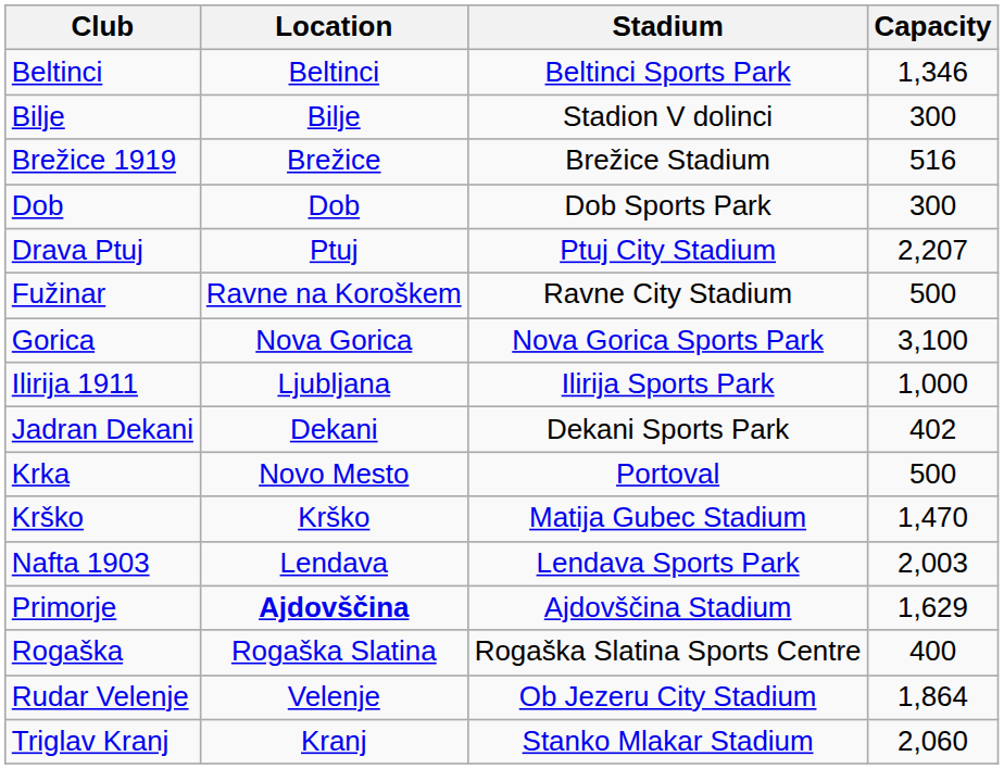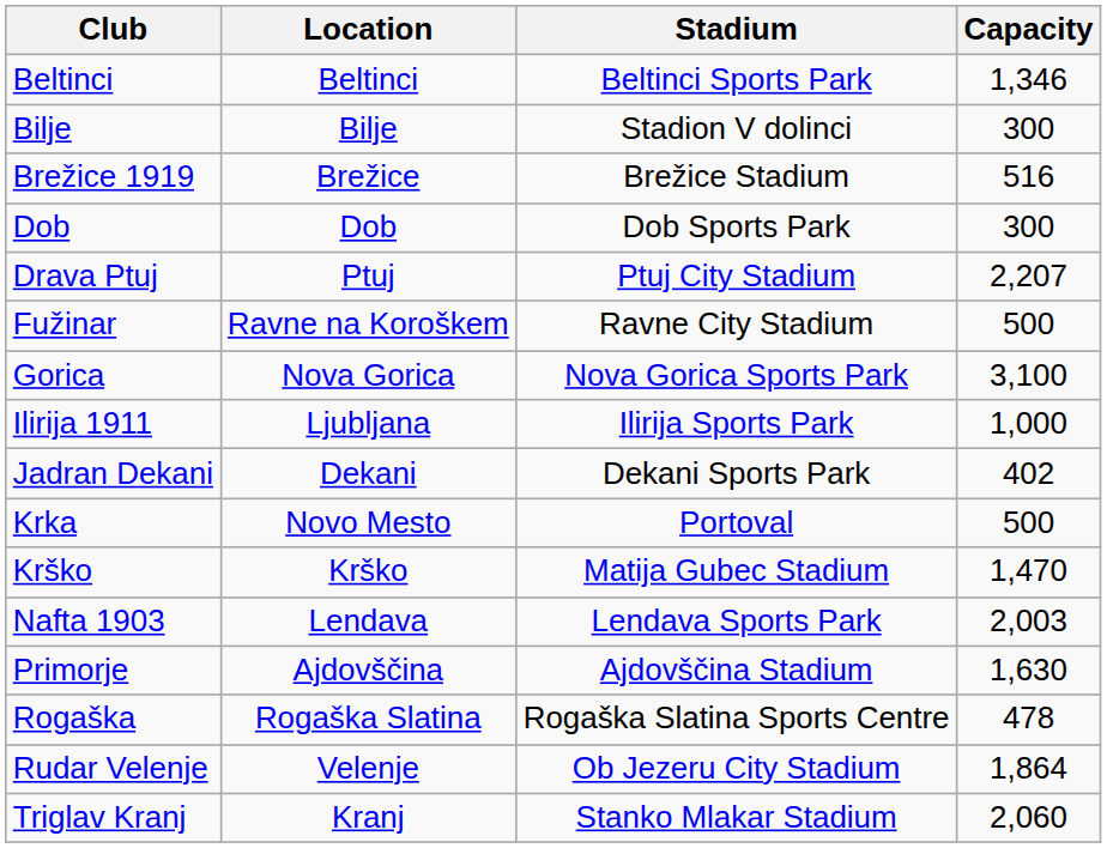Primorje | Location: bold -> normal
Primorje | Capacity: 1,629 -> 1,630
Rogaška | Capacity: 400 -> 478
